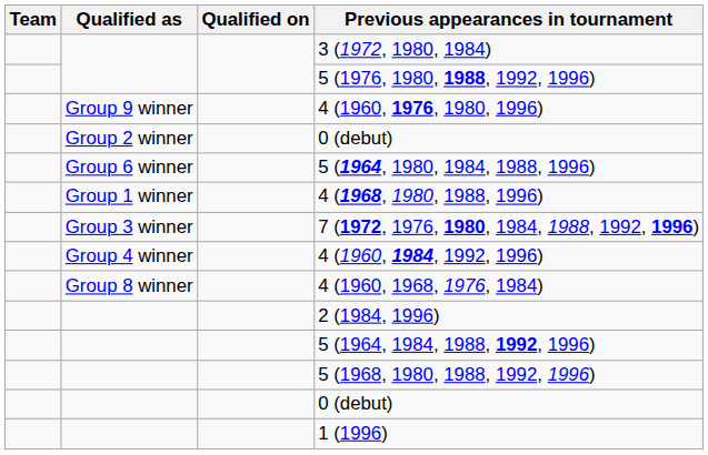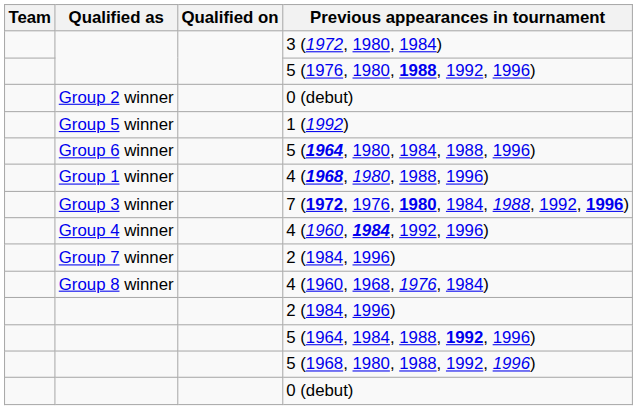- row: Group 9 winner | 4 (1960, 1976, 1980, 1996)
+ row: Group 5 winner | 1 (1992)
+ row: Group 7 winner | 2 (1984, 1996)
- row: 1 (1996)
